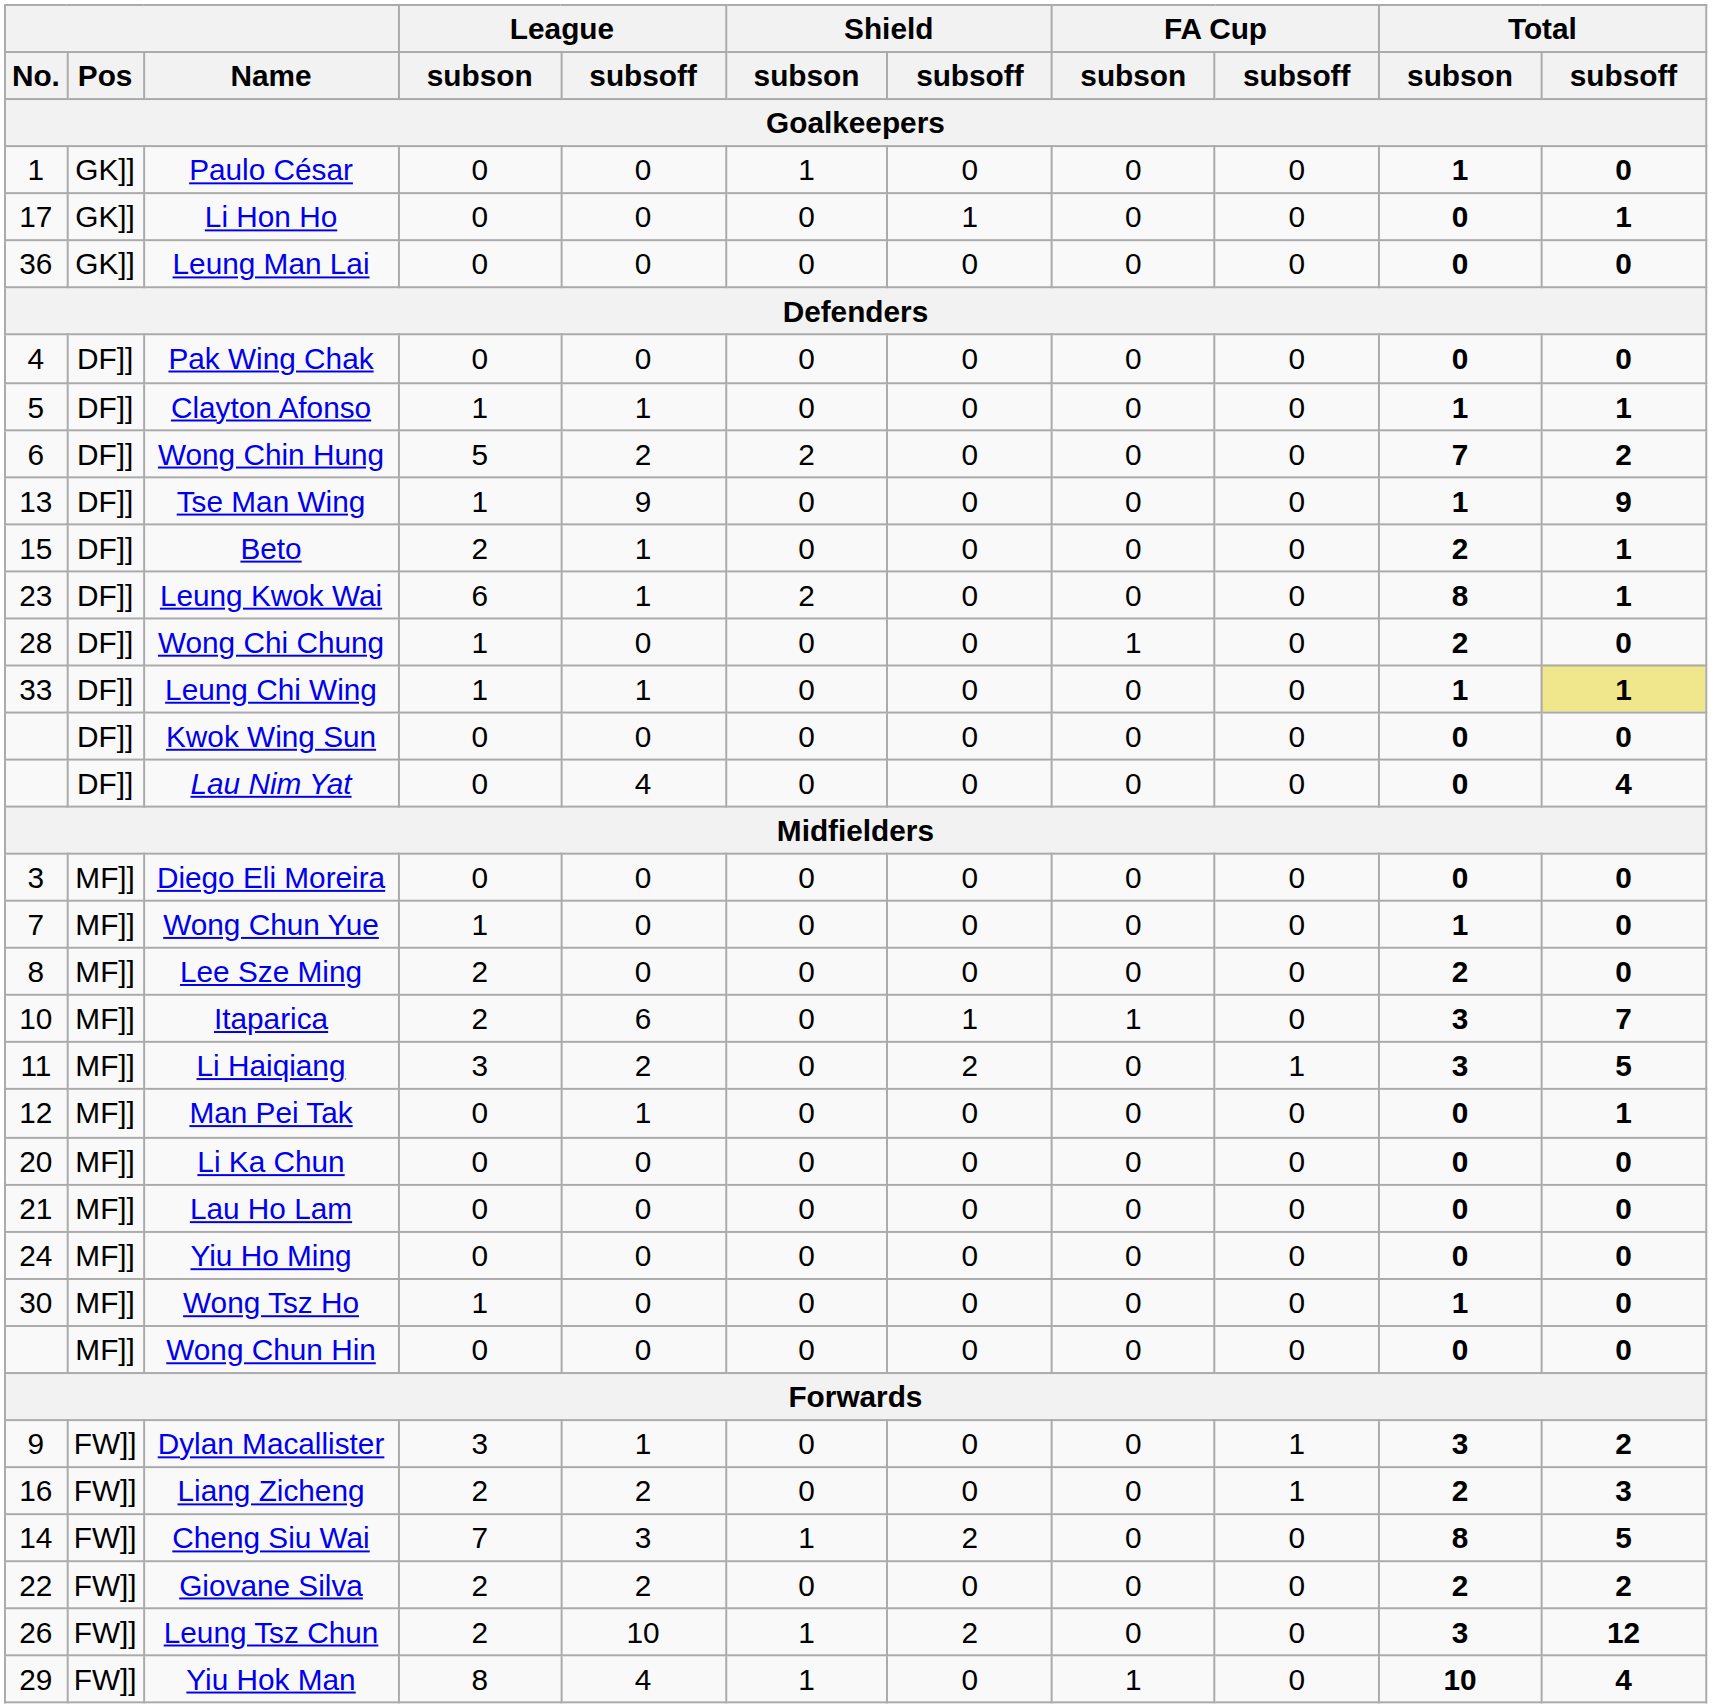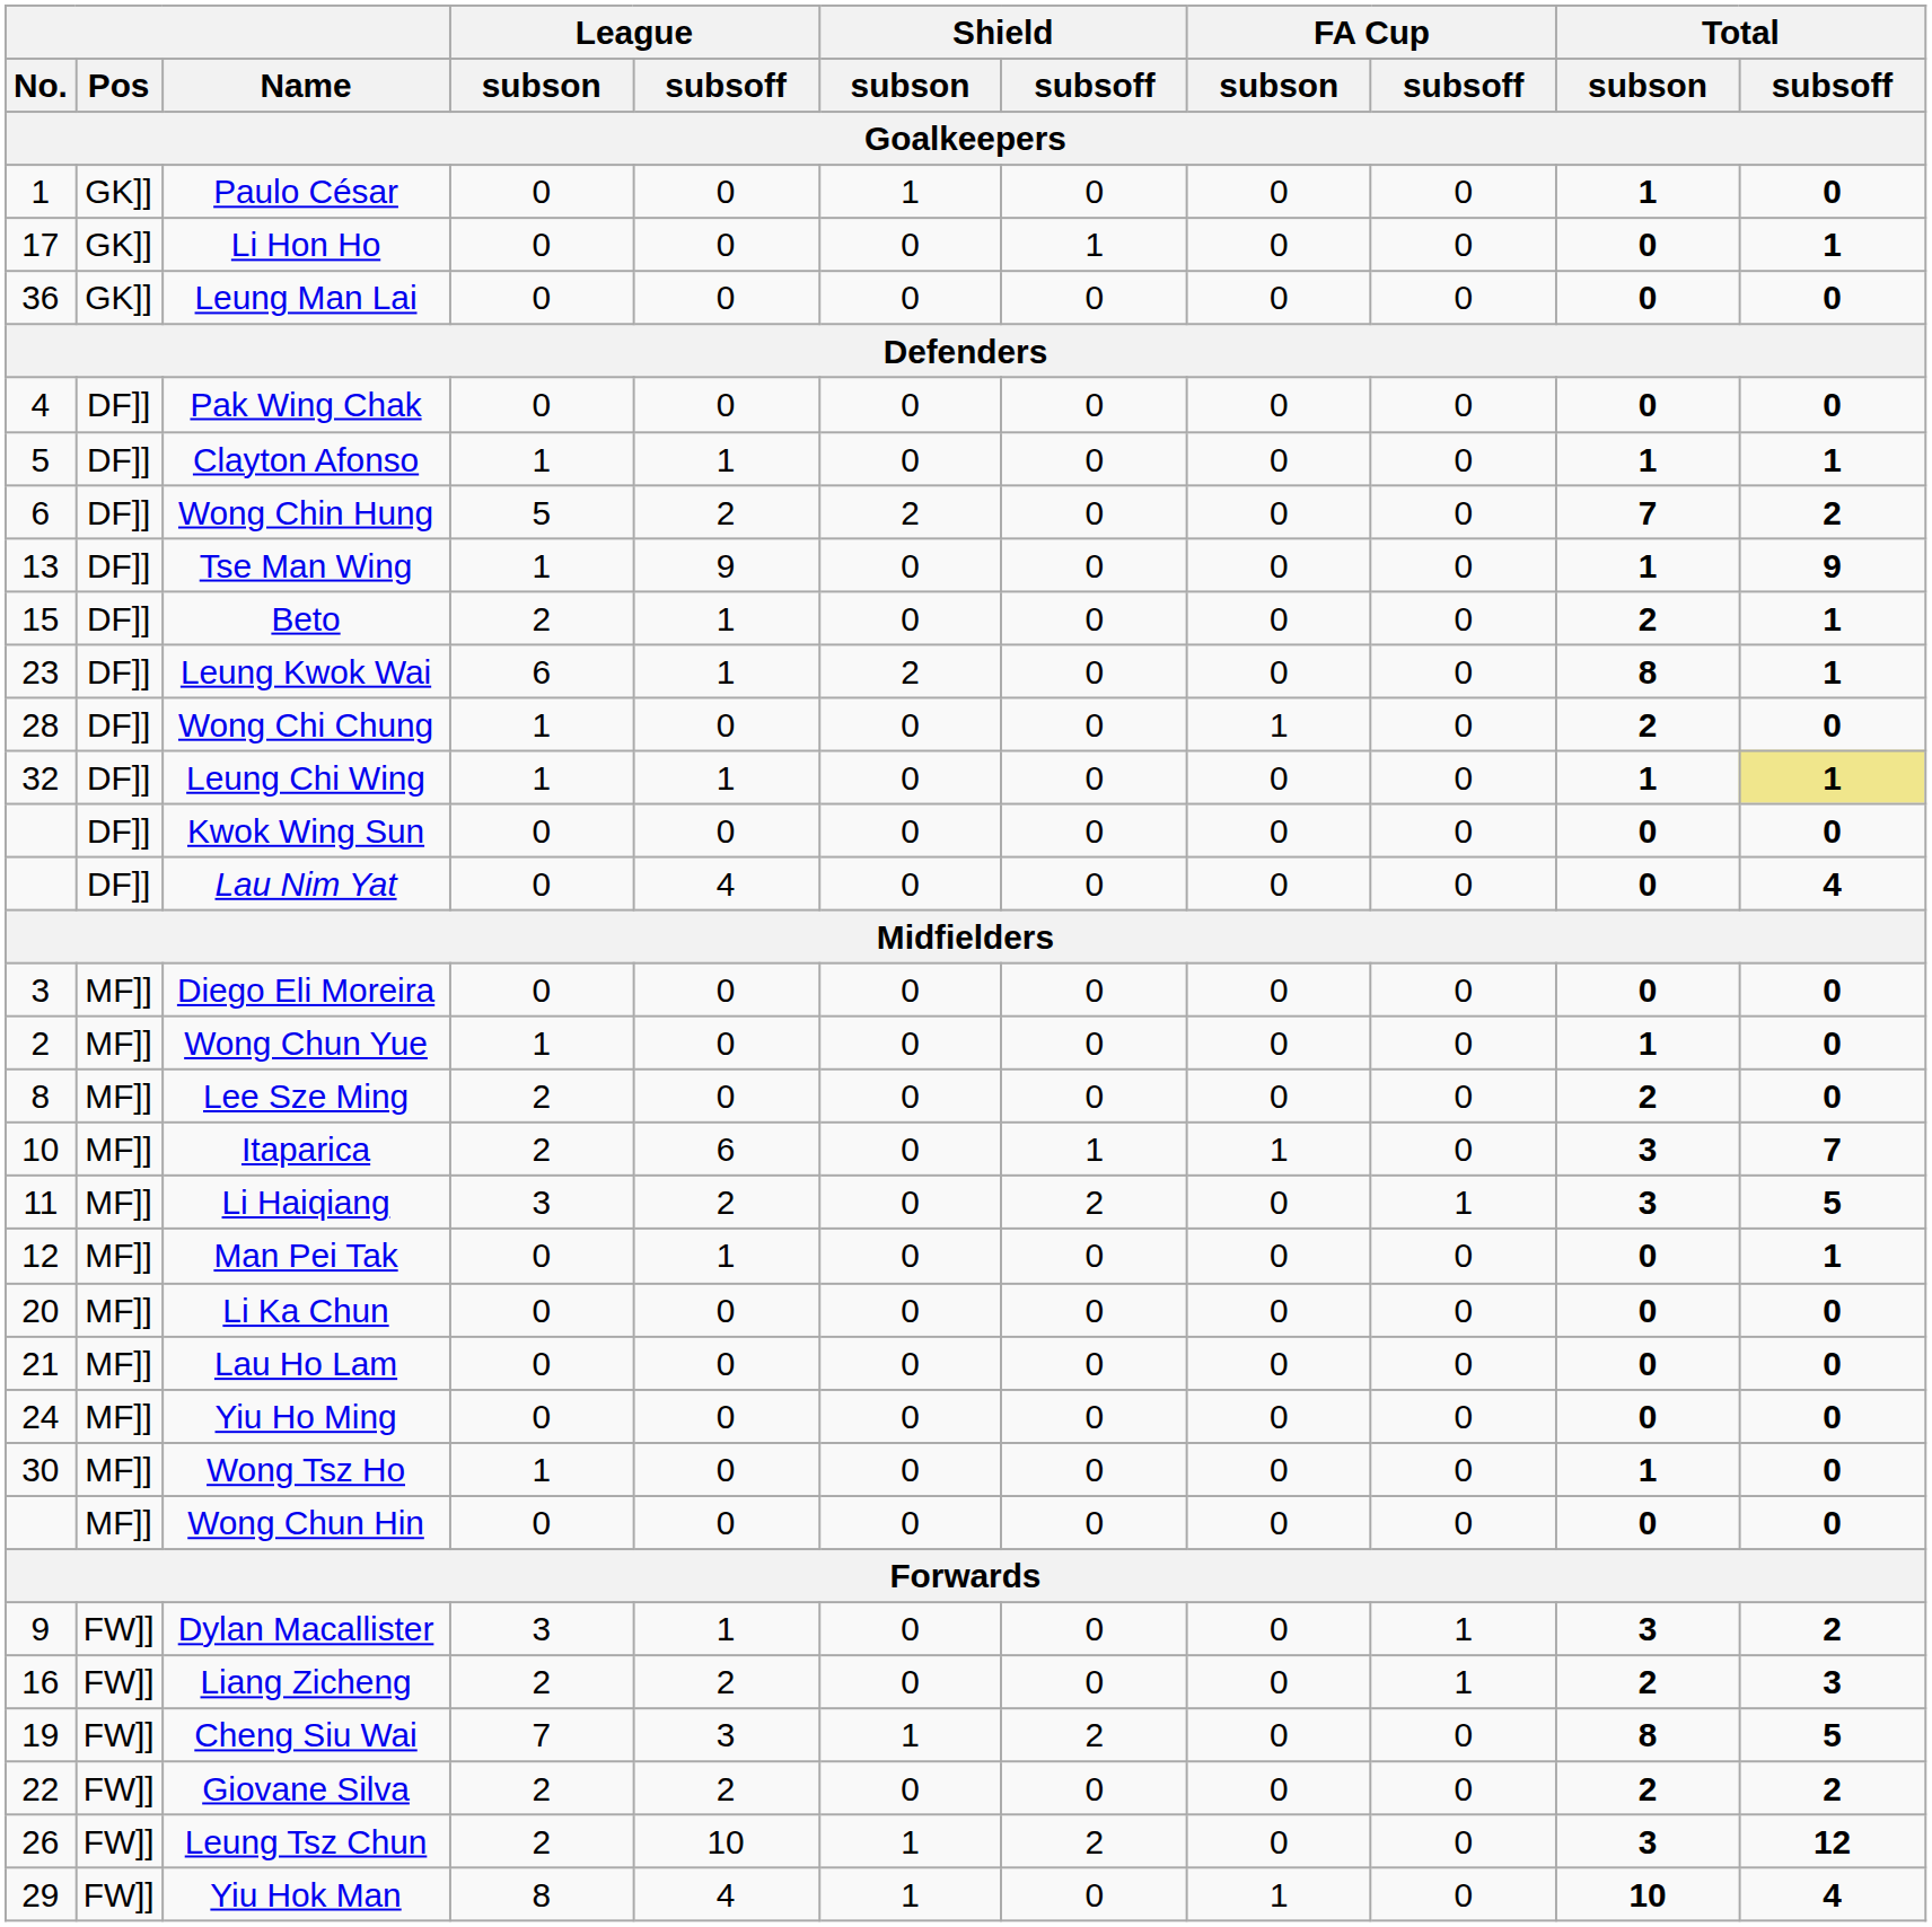Leung Chi Wing | No.: 33 -> 32
Wong Chun Yue | No.: 7 -> 2
Cheng Siu Wai | No.: 14 -> 19
